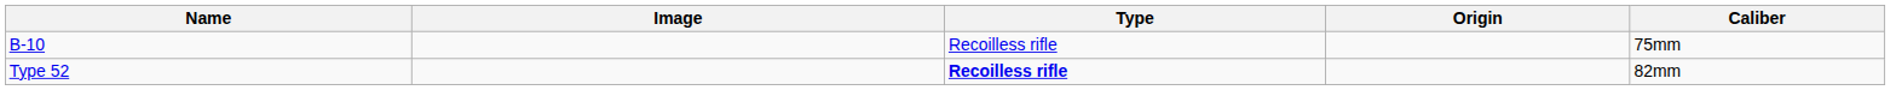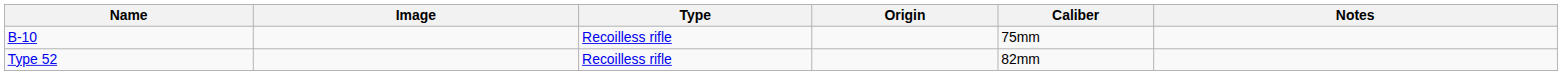+ column: Notes
Type 52 | Type: bold -> normal
